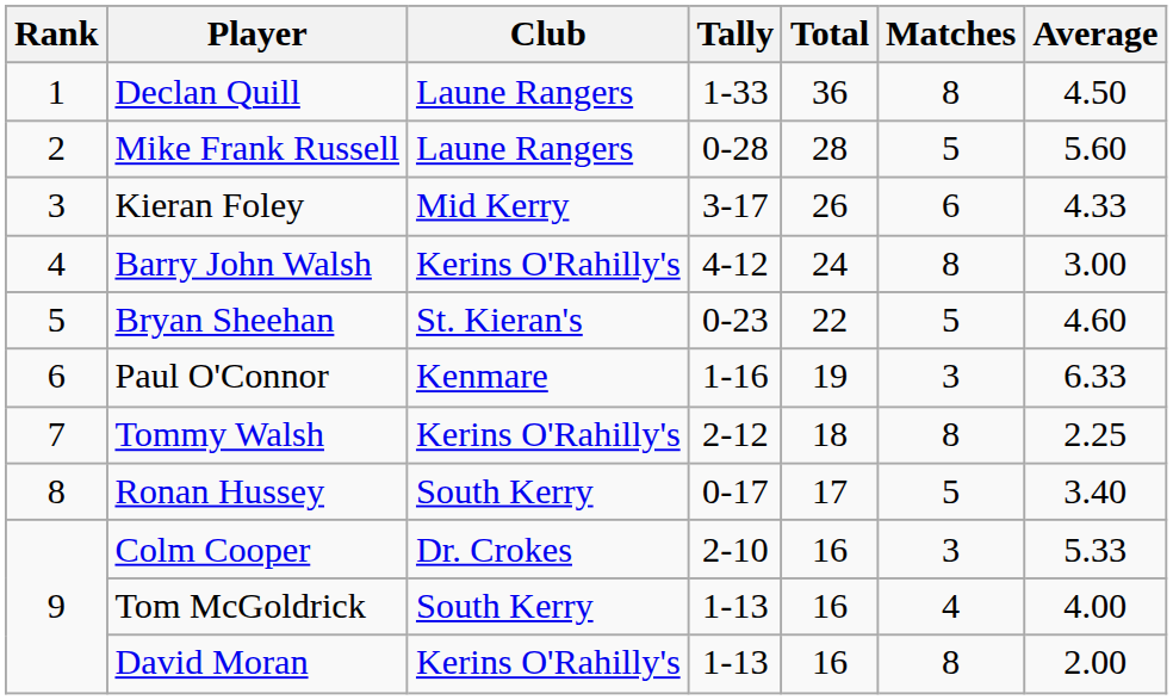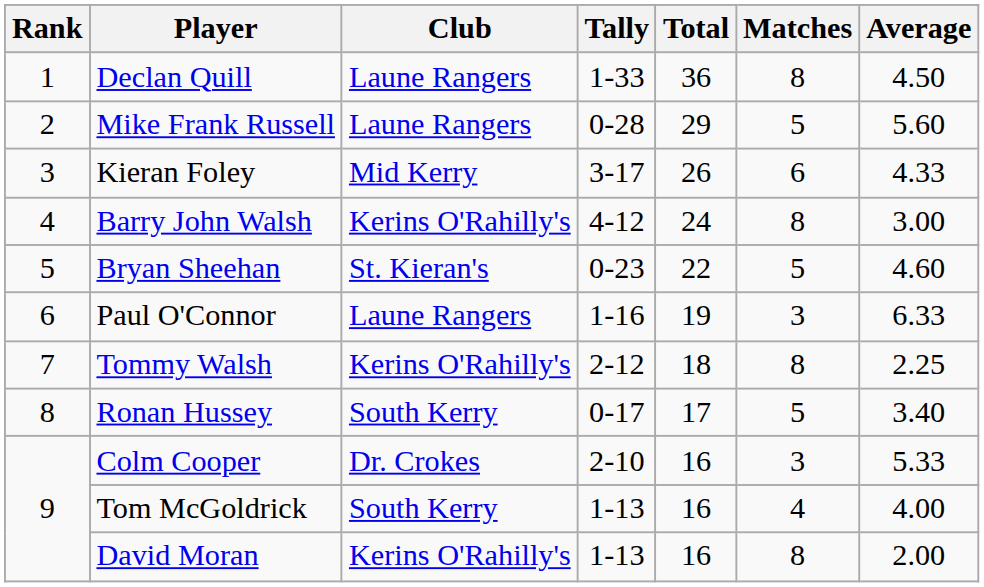Mike Frank Russell | Total: 28 -> 29
Paul O'Connor | Club: Kenmare -> Laune Rangers
